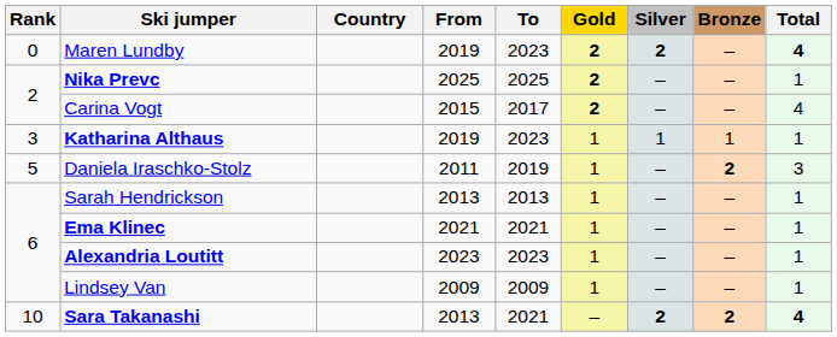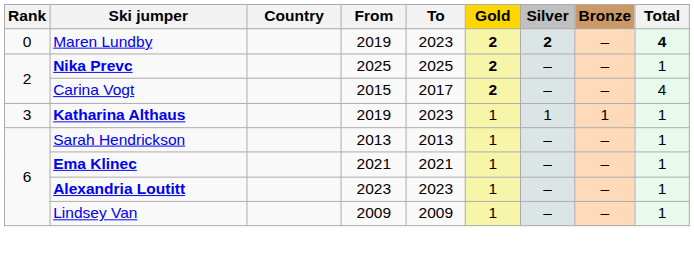- row: 5 | Daniela Iraschko-Stolz | 2011 | 2019 | 1 | – | 2 | 3
- row: 10 | Sara Takanashi | 2013 | 2021 | – | 2 | 2 | 4
